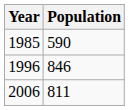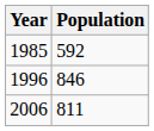1985 | Population: 590 -> 592
